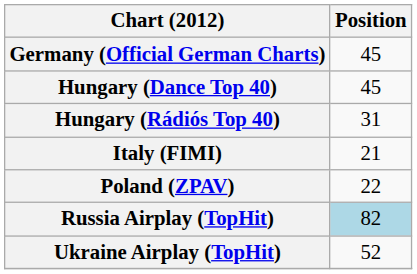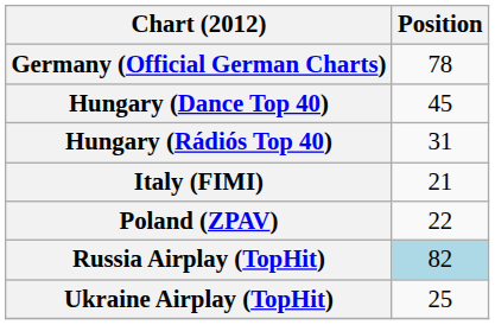Germany (Official German Charts) | Position: 45 -> 78
Ukraine Airplay (TopHit) | Position: 52 -> 25
